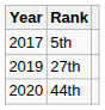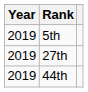5th | Year: 2017 -> 2019
44th | Year: 2020 -> 2019
